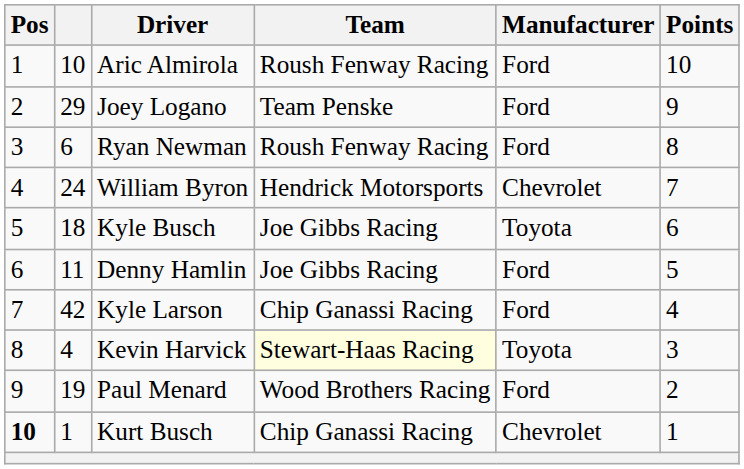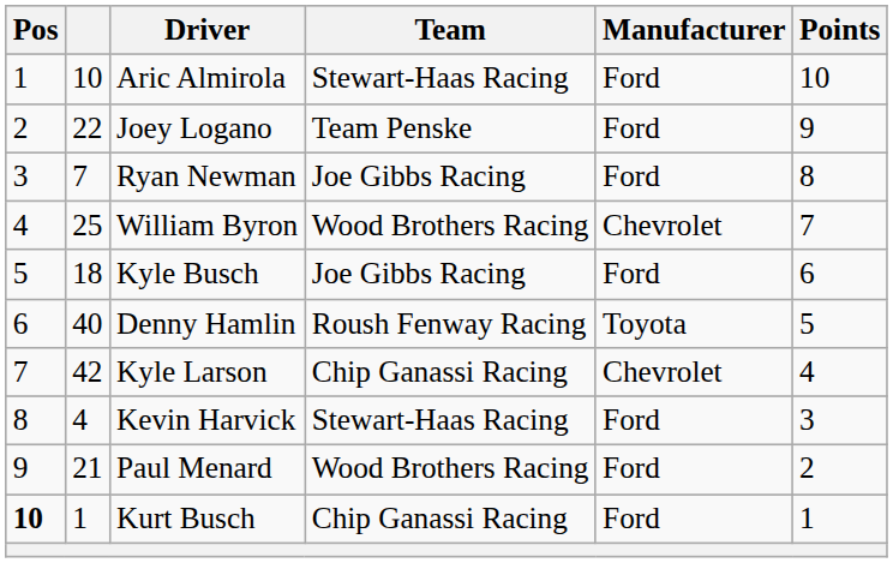Aric Almirola | Team: Roush Fenway Racing -> Stewart-Haas Racing
Joey Logano | column 2: 29 -> 22
Ryan Newman | column 2: 6 -> 7
Ryan Newman | Team: Roush Fenway Racing -> Joe Gibbs Racing
William Byron | column 2: 24 -> 25
William Byron | Team: Hendrick Motorsports -> Wood Brothers Racing
Kyle Busch | Manufacturer: Toyota -> Ford
Denny Hamlin | column 2: 11 -> 40
Denny Hamlin | Team: Joe Gibbs Racing -> Roush Fenway Racing
Denny Hamlin | Manufacturer: Ford -> Toyota
Kyle Larson | Manufacturer: Ford -> Chevrolet
Kevin Harvick | Team: lightyellow background -> no background
Kevin Harvick | Manufacturer: Toyota -> Ford
Paul Menard | column 2: 19 -> 21
Kurt Busch | Manufacturer: Chevrolet -> Ford
